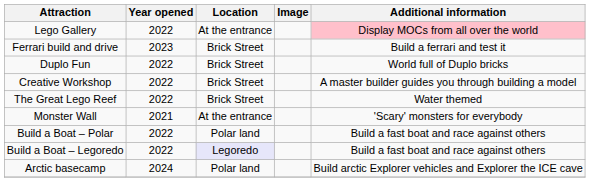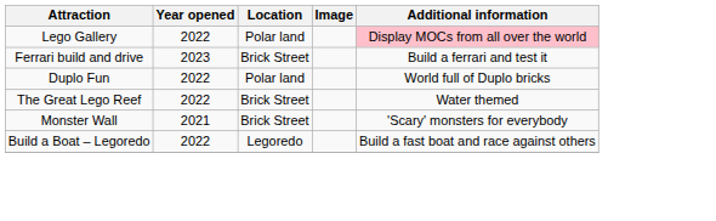Lego Gallery | Location: At the entrance -> Polar land
Duplo Fun | Location: Brick Street -> Polar land
- row: Creative Workshop | 2022 | Brick Street | A master builder guides you through building a model
Monster Wall | Location: At the entrance -> Brick Street
- row: Build a Boat – Polar | 2022 | Polar land | Build a fast boat and race against others
Build a Boat – Legoredo | Location: lavender background -> no background
- row: Arctic basecamp | 2024 | Polar land | Build arctic Explorer vehicles and Explorer the ICE cave
